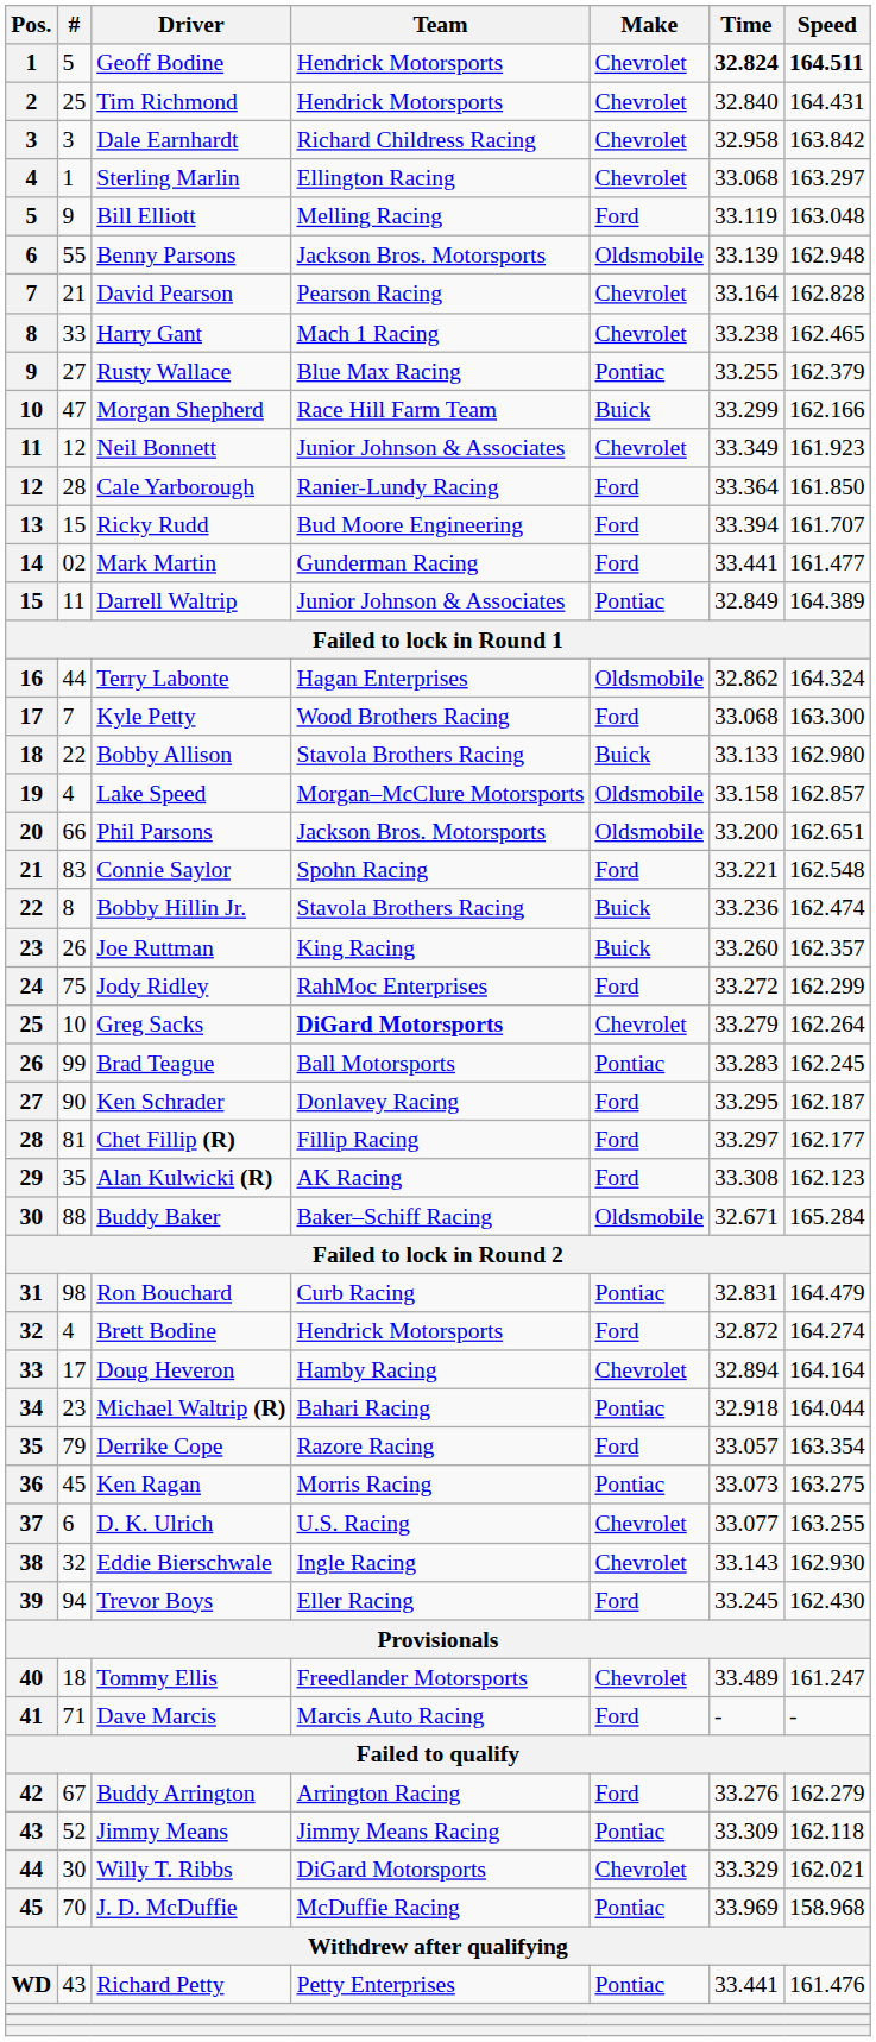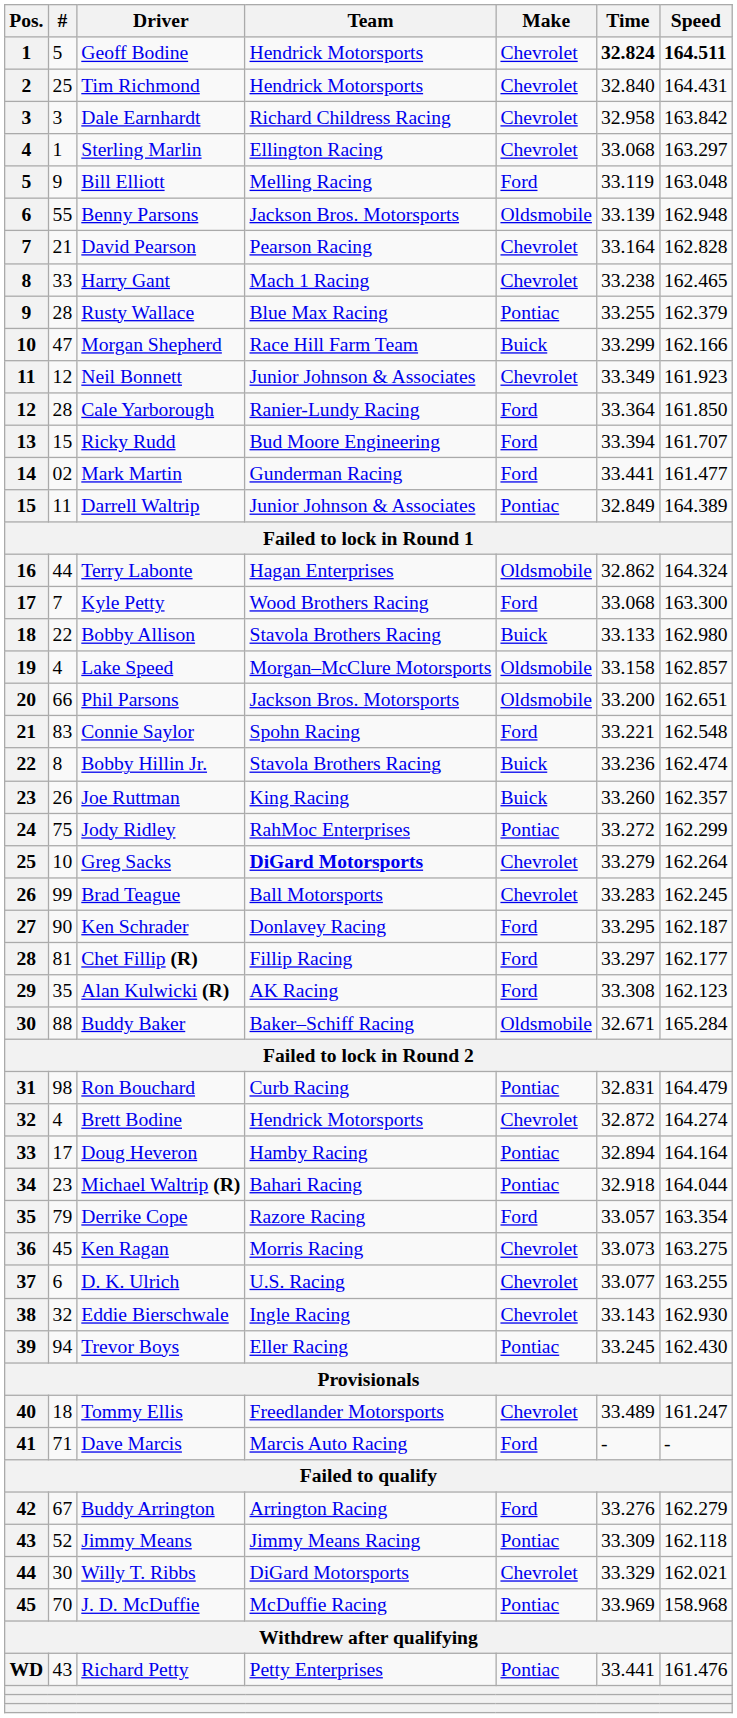Rusty Wallace | #: 27 -> 28
Jody Ridley | Make: Ford -> Pontiac
Brad Teague | Make: Pontiac -> Chevrolet
Brett Bodine | Make: Ford -> Chevrolet
Doug Heveron | Make: Chevrolet -> Pontiac
Ken Ragan | Make: Pontiac -> Chevrolet
Trevor Boys | Make: Ford -> Pontiac
